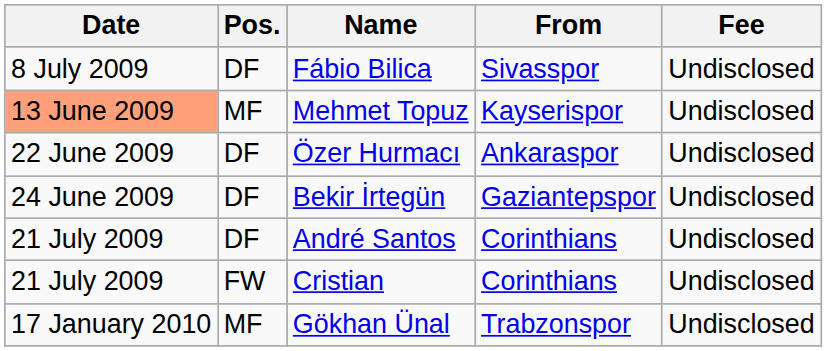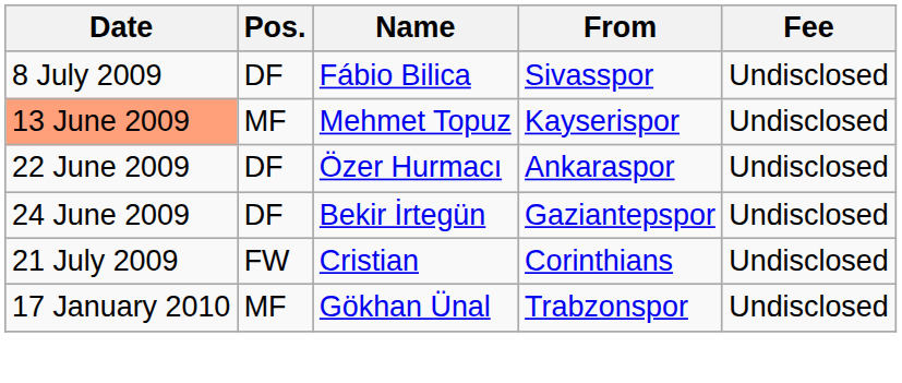- row: 21 July 2009 | DF | André Santos | Corinthians | Undisclosed
